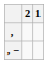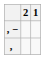rows swapped: , − <-> ,
